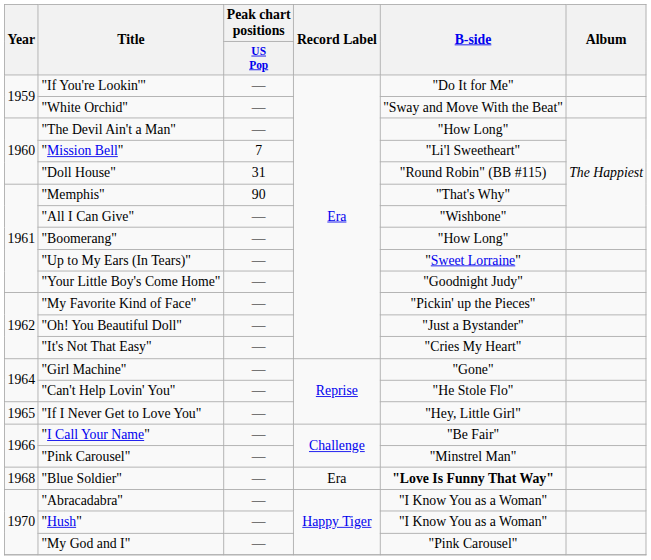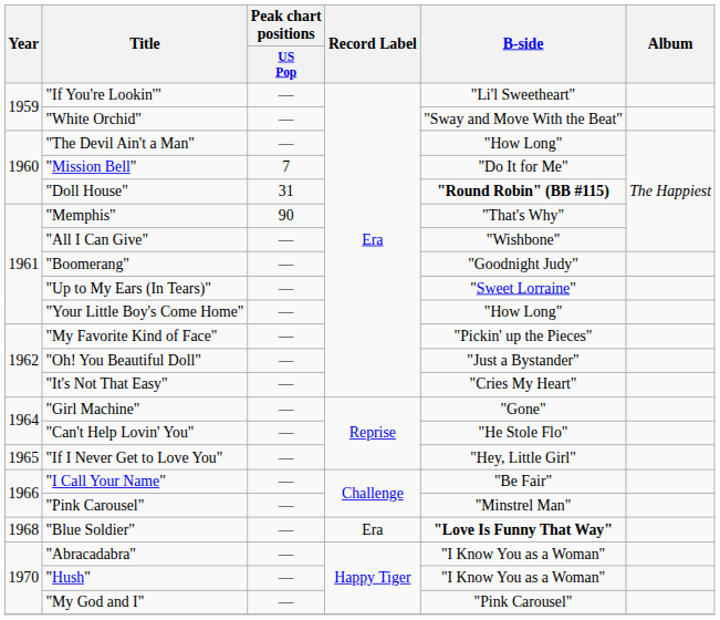"If You're Lookin'" | B-side: "Do It for Me" -> "Li'l Sweetheart"
"Mission Bell" | B-side: "Li'l Sweetheart" -> "Do It for Me"
"Doll House" | B-side: normal -> bold
"Boomerang" | B-side: "How Long" -> "Goodnight Judy"
"Your Little Boy's Come Home" | B-side: "Goodnight Judy" -> "How Long"
